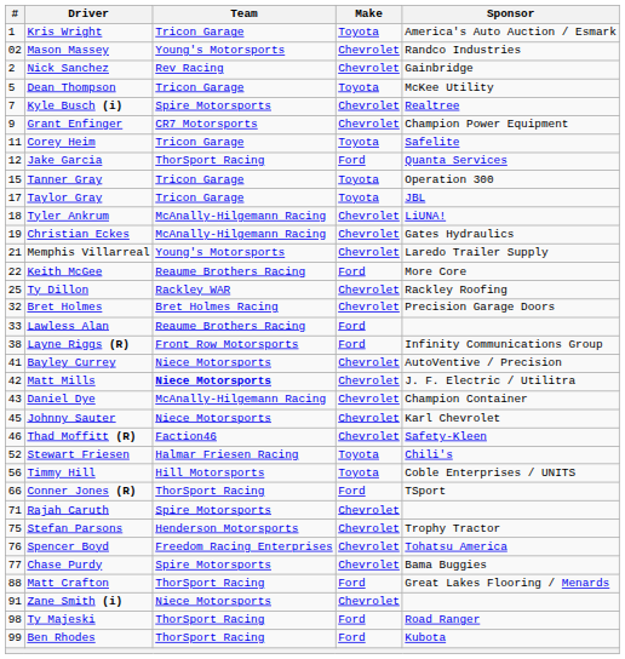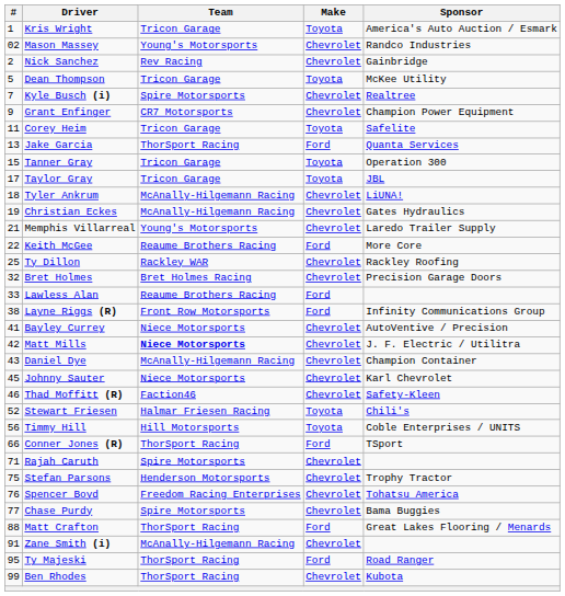Jake Garcia | #: 12 -> 13
Zane Smith (i) | Team: Niece Motorsports -> McAnally-Hilgemann Racing
Ty Majeski | #: 98 -> 95
Ben Rhodes | Make: Ford -> Chevrolet
